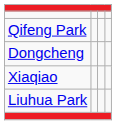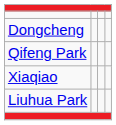rows swapped: Qifeng Park <-> Dongcheng
